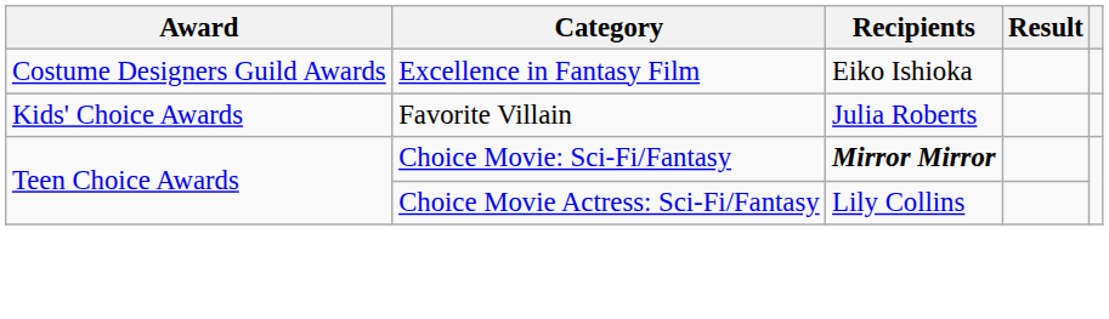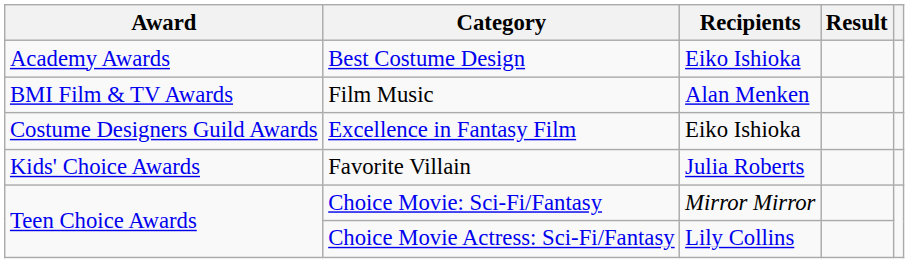+ row: Academy Awards | Best Costume Design | Eiko Ishioka
+ row: BMI Film & TV Awards | Film Music | Alan Menken
Choice Movie: Sci-Fi/Fantasy | Recipients: bold -> normal
